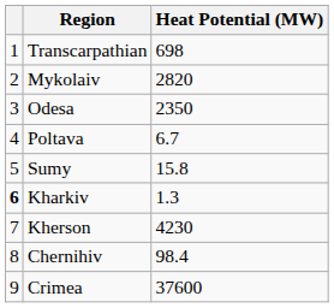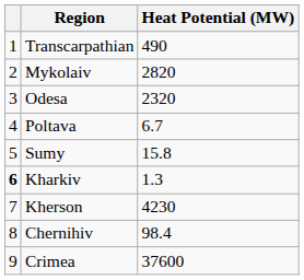Transcarpathian | Heat Potential (MW): 698 -> 490
Odesa | Heat Potential (MW): 2350 -> 2320
